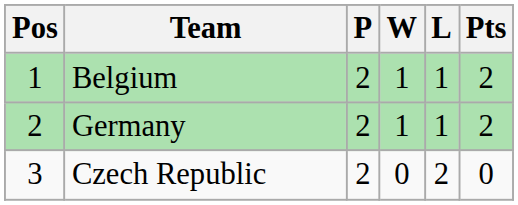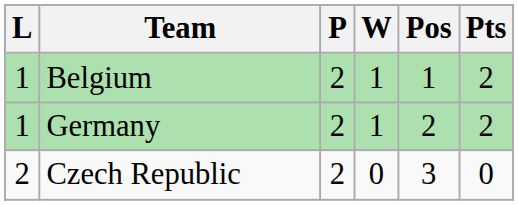columns swapped: Pos <-> L
